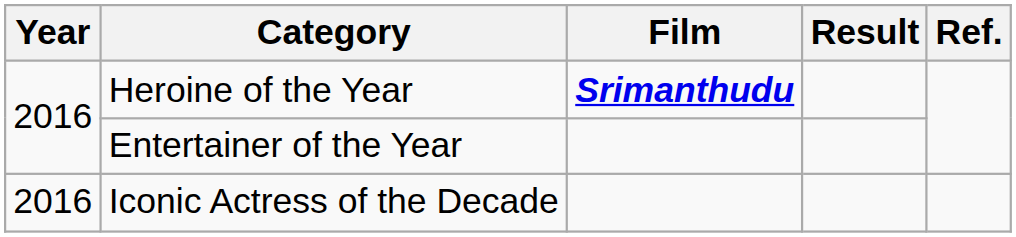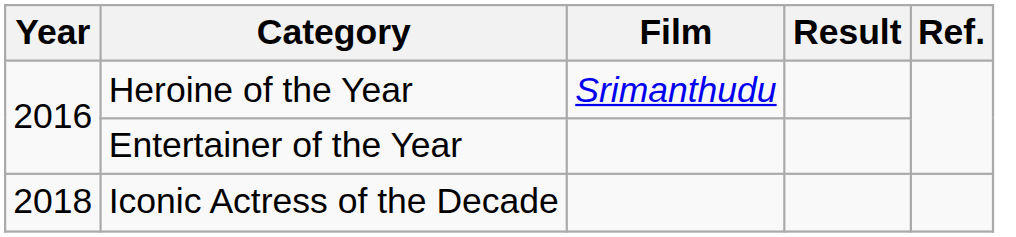Heroine of the Year | Film: bold -> normal
Iconic Actress of the Decade | Year: 2016 -> 2018
